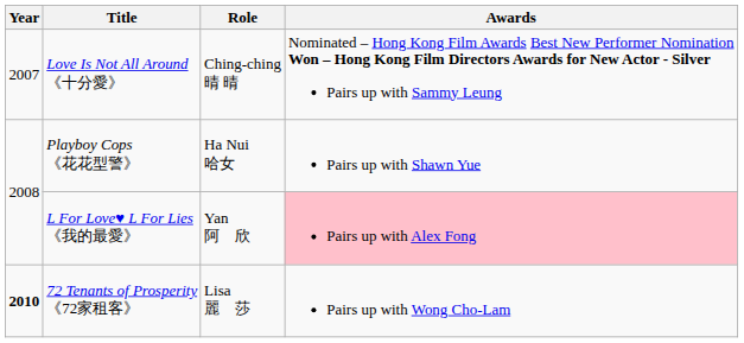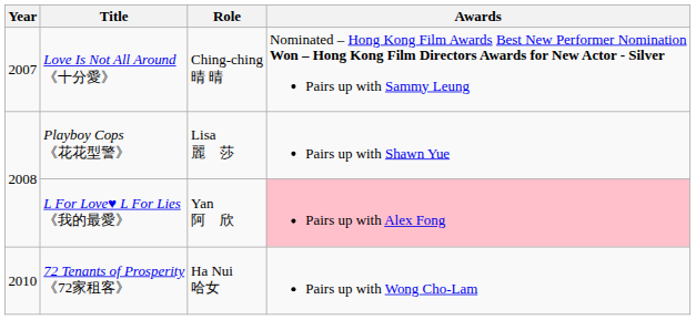Playboy Cops 《花花型警》 | Role: Ha Nui 哈女 -> Lisa 麗 莎
72 Tenants of Prosperity 《72家租客》 | Year: bold -> normal
72 Tenants of Prosperity 《72家租客》 | Role: Lisa 麗 莎 -> Ha Nui 哈女
